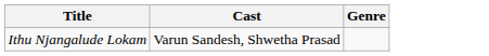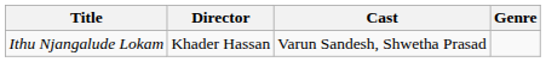+ column: Director | Khader Hassan
